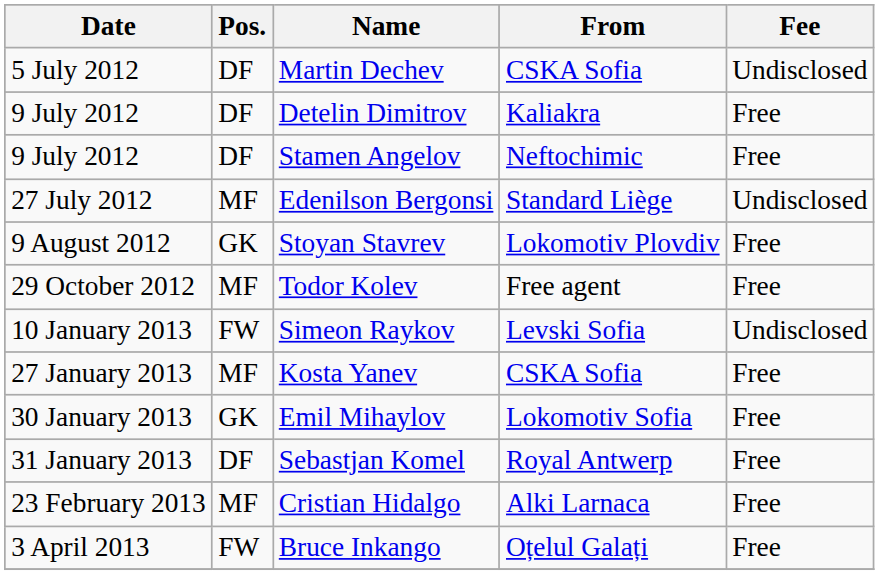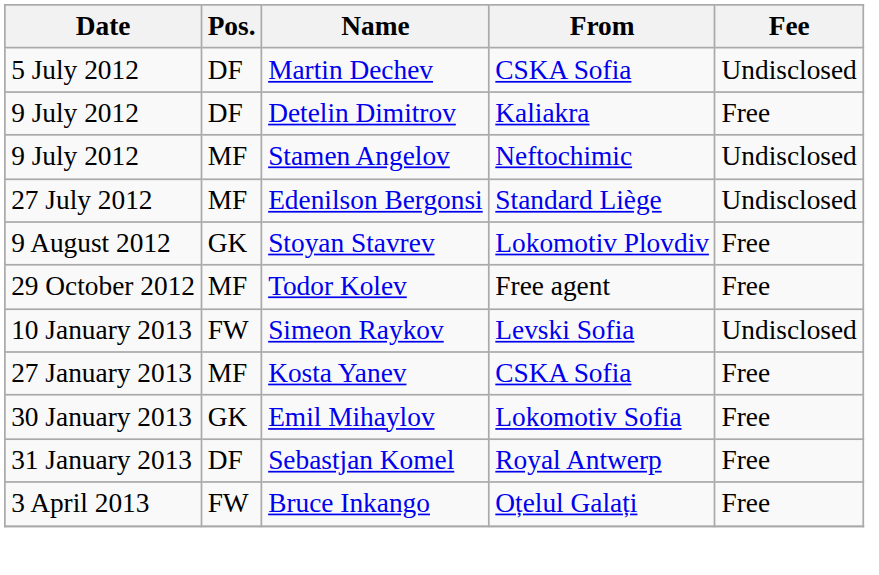Stamen Angelov | Pos.: DF -> MF
Stamen Angelov | Fee: Free -> Undisclosed
- row: 23 February 2013 | MF | Cristian Hidalgo | Alki Larnaca | Free
